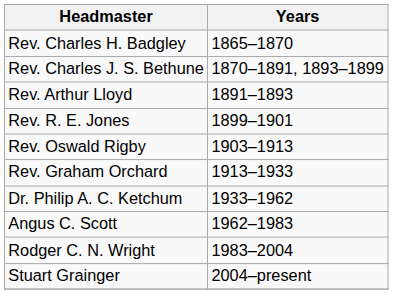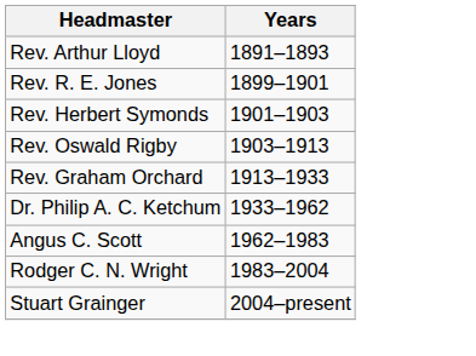- row: Rev. Charles H. Badgley | 1865–1870
- row: Rev. Charles J. S. Bethune | 1870–1891, 1893–1899
+ row: Rev. Herbert Symonds | 1901–1903
